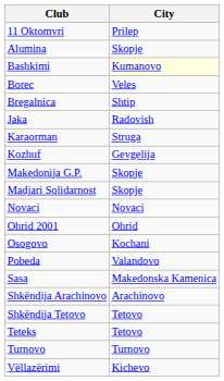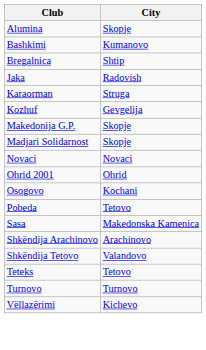- row: 11 Oktomvri | Prilep
Bashkimi | City: lightyellow background -> no background
- row: Borec | Veles
Pobeda | City: Valandovo -> Tetovo
Shkëndija Tetovo | City: Tetovo -> Valandovo
